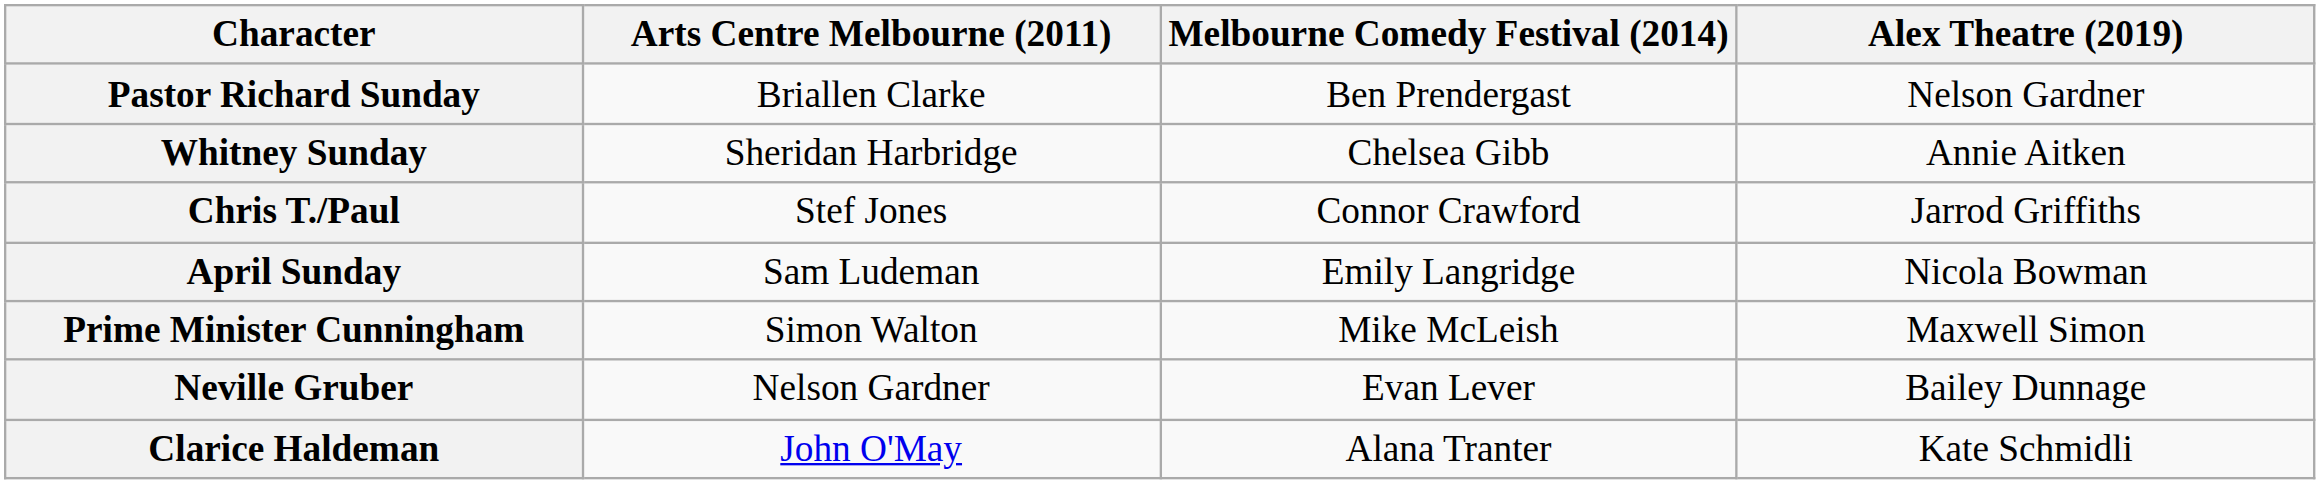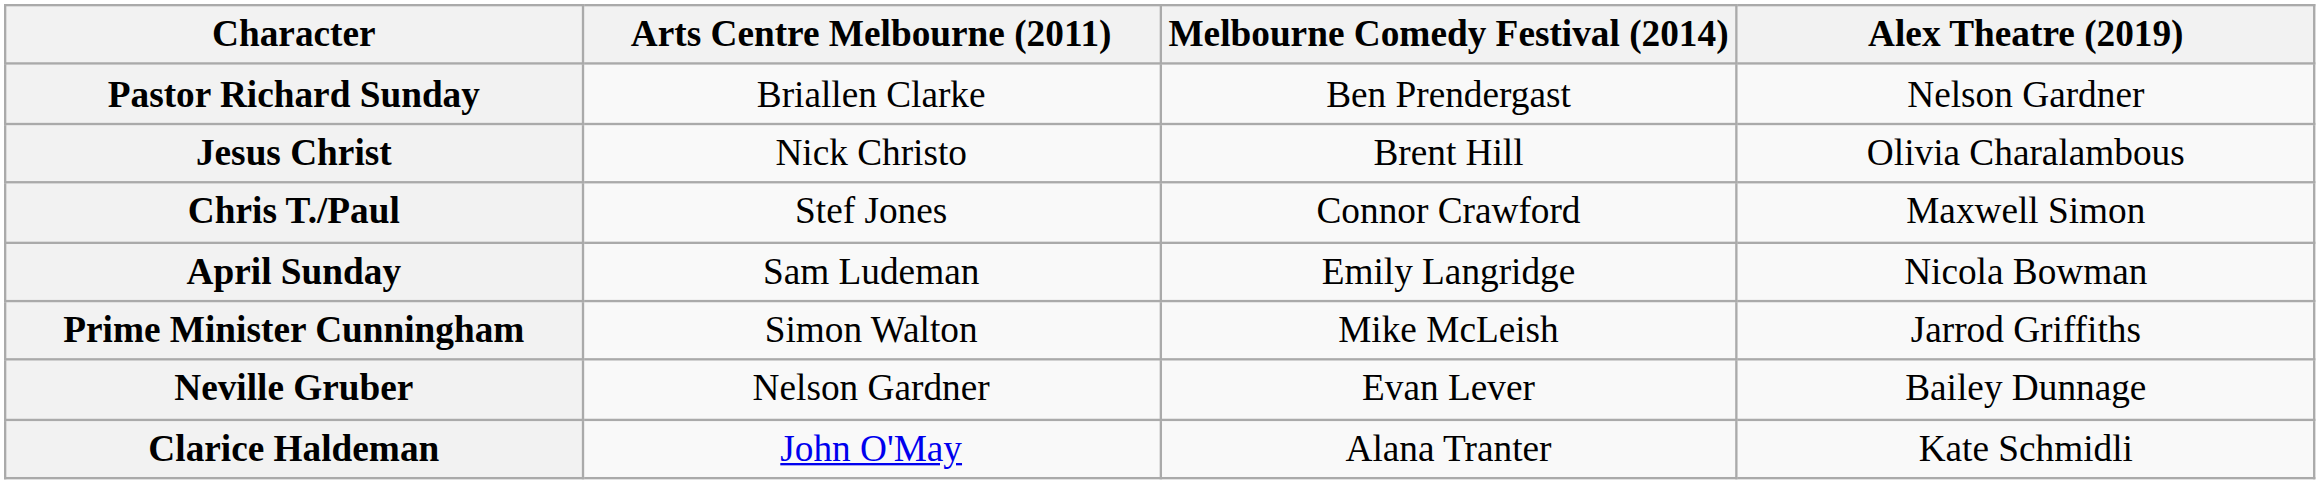- row: Whitney Sunday | Sheridan Harbridge | Chelsea Gibb | Annie Aitken
+ row: Jesus Christ | Nick Christo | Brent Hill | Olivia Charalambous
Chris T./Paul | Alex Theatre (2019): Jarrod Griffiths -> Maxwell Simon
Prime Minister Cunningham | Alex Theatre (2019): Maxwell Simon -> Jarrod Griffiths
